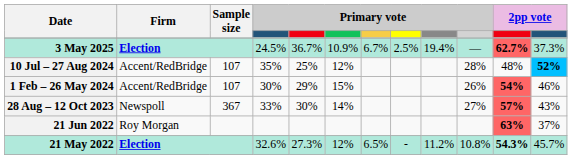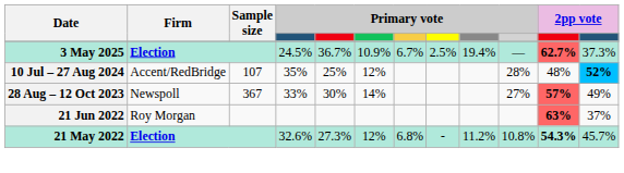- row: 1 Feb – 26 May 2024 | Accent/RedBridge | 107 | 30% | 29% | 15% | 26% | 54% | 46%
28 Aug – 12 Oct 2023 | column 12: 43% -> 49%
21 May 2022 | column 7: 6.5% -> 6.8%
